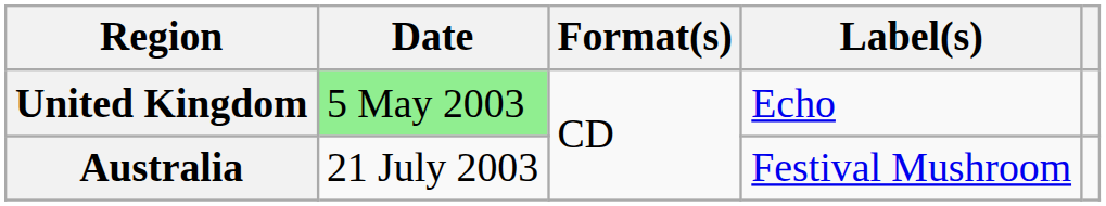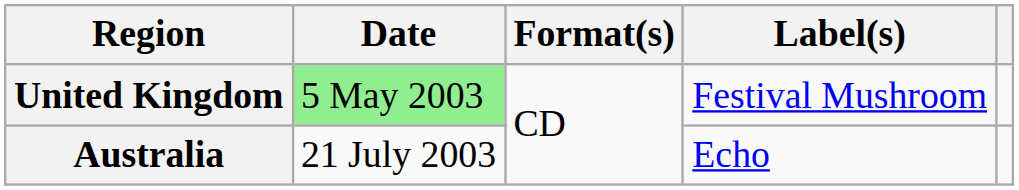United Kingdom | Label(s): Echo -> Festival Mushroom
Australia | Label(s): Festival Mushroom -> Echo
